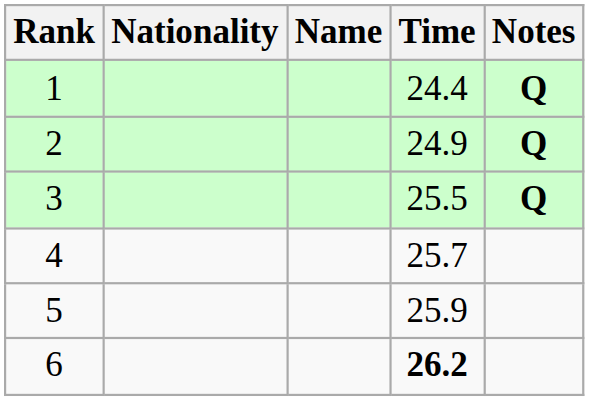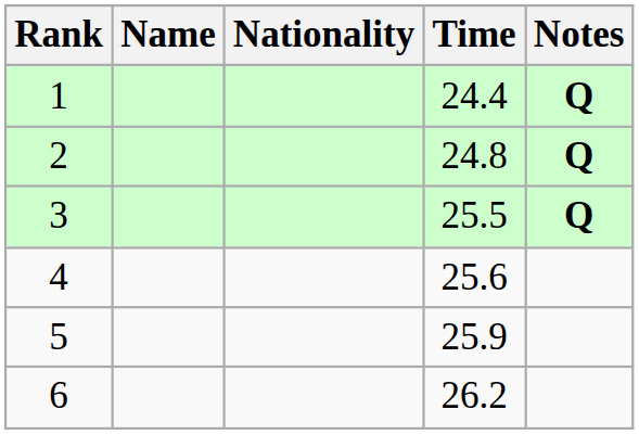columns swapped: Name <-> Nationality
2 | Time: 24.9 -> 24.8
4 | Time: 25.7 -> 25.6
6 | Time: bold -> normal
